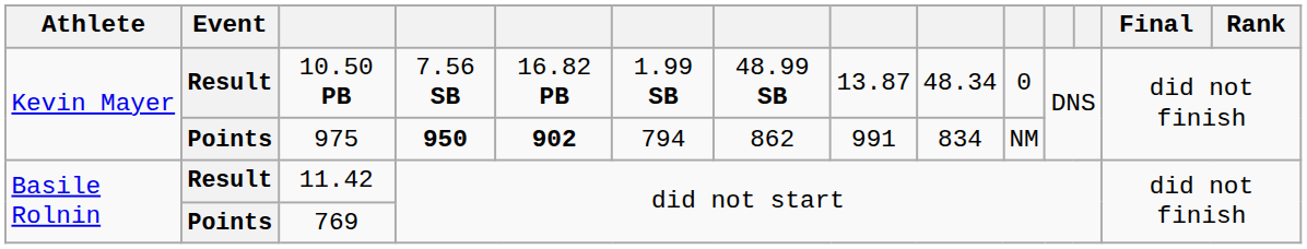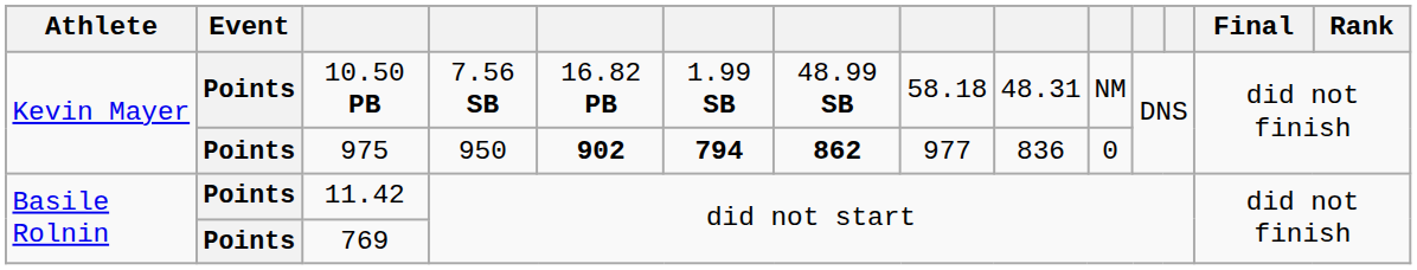10.50 PB | Event: Result -> Points
10.50 PB | column 8: 13.87 -> 58.18
10.50 PB | column 9: 48.34 -> 48.31
10.50 PB | column 10: 0 -> NM
975 | column 4: bold -> normal
975 | column 6: normal -> bold
975 | column 7: normal -> bold
975 | column 8: 991 -> 977
975 | column 9: 834 -> 836
975 | column 10: NM -> 0
11.42 | Event: Result -> Points
